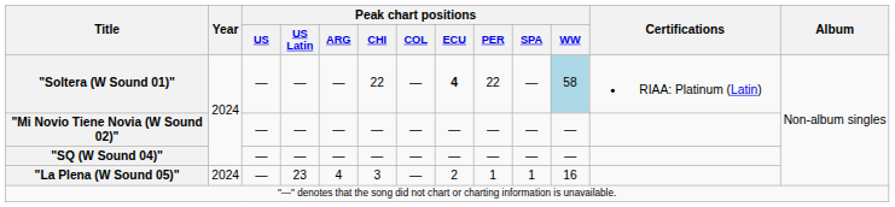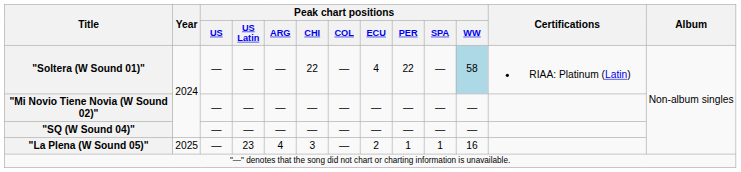"Soltera (W Sound 01)" | Peak chart positions / ECU: bold -> normal
"La Plena (W Sound 05)" | Year: 2024 -> 2025
